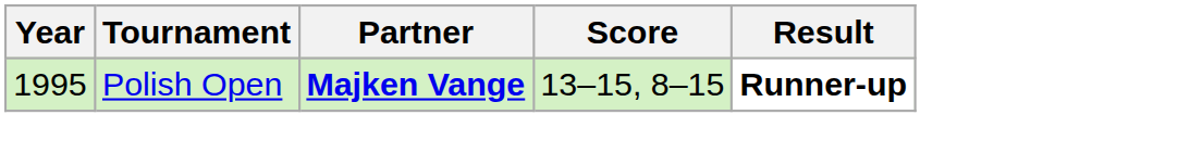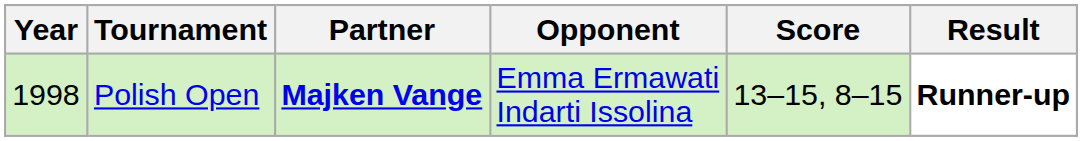+ column: Opponent | Emma Ermawati Indarti Issolina
Polish Open | Year: 1995 -> 1998
